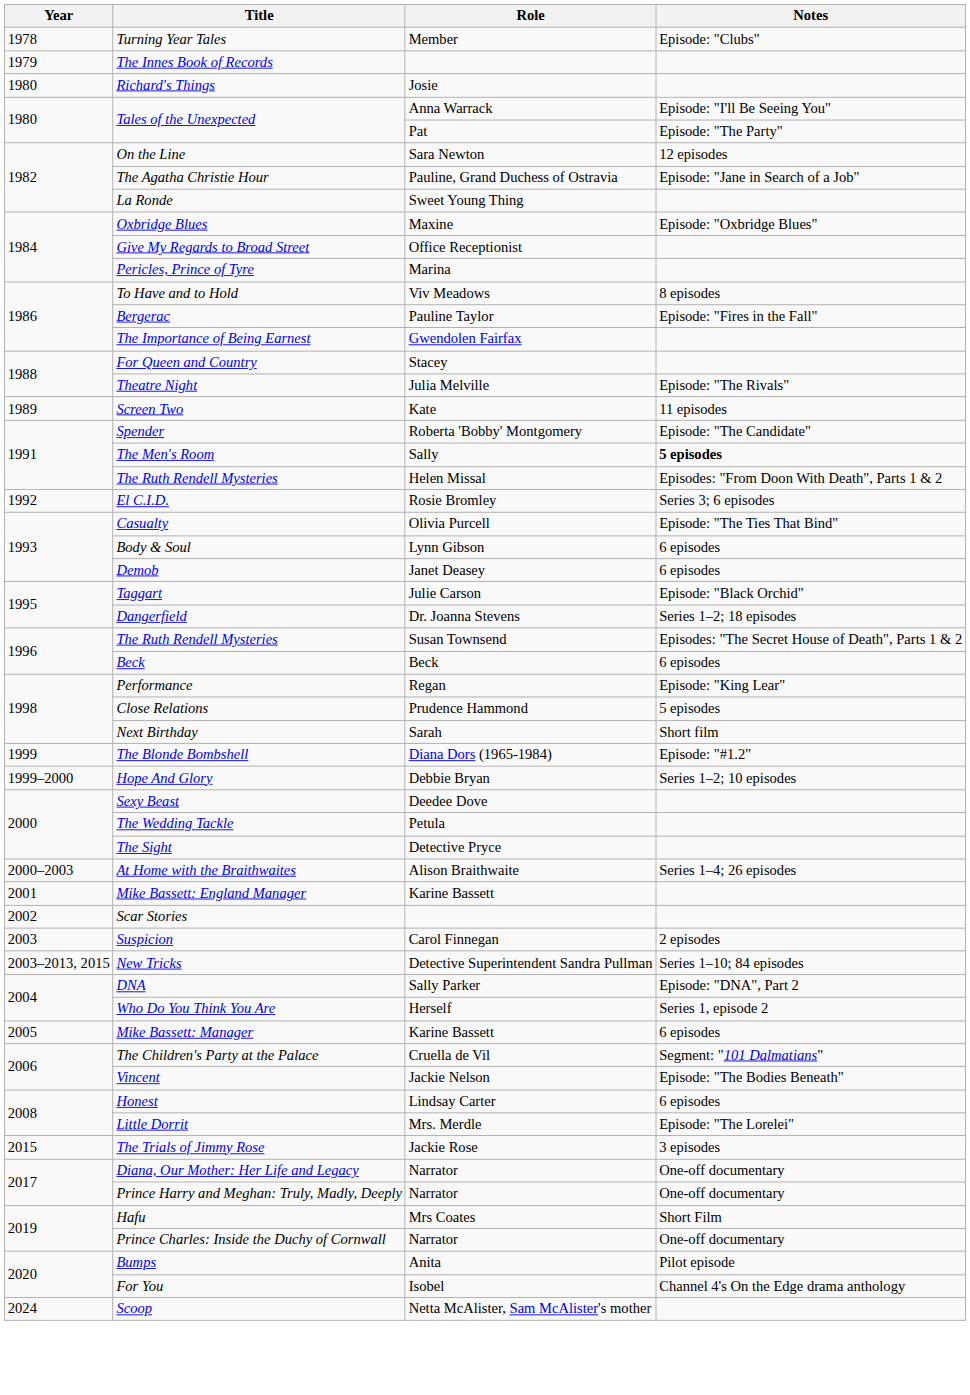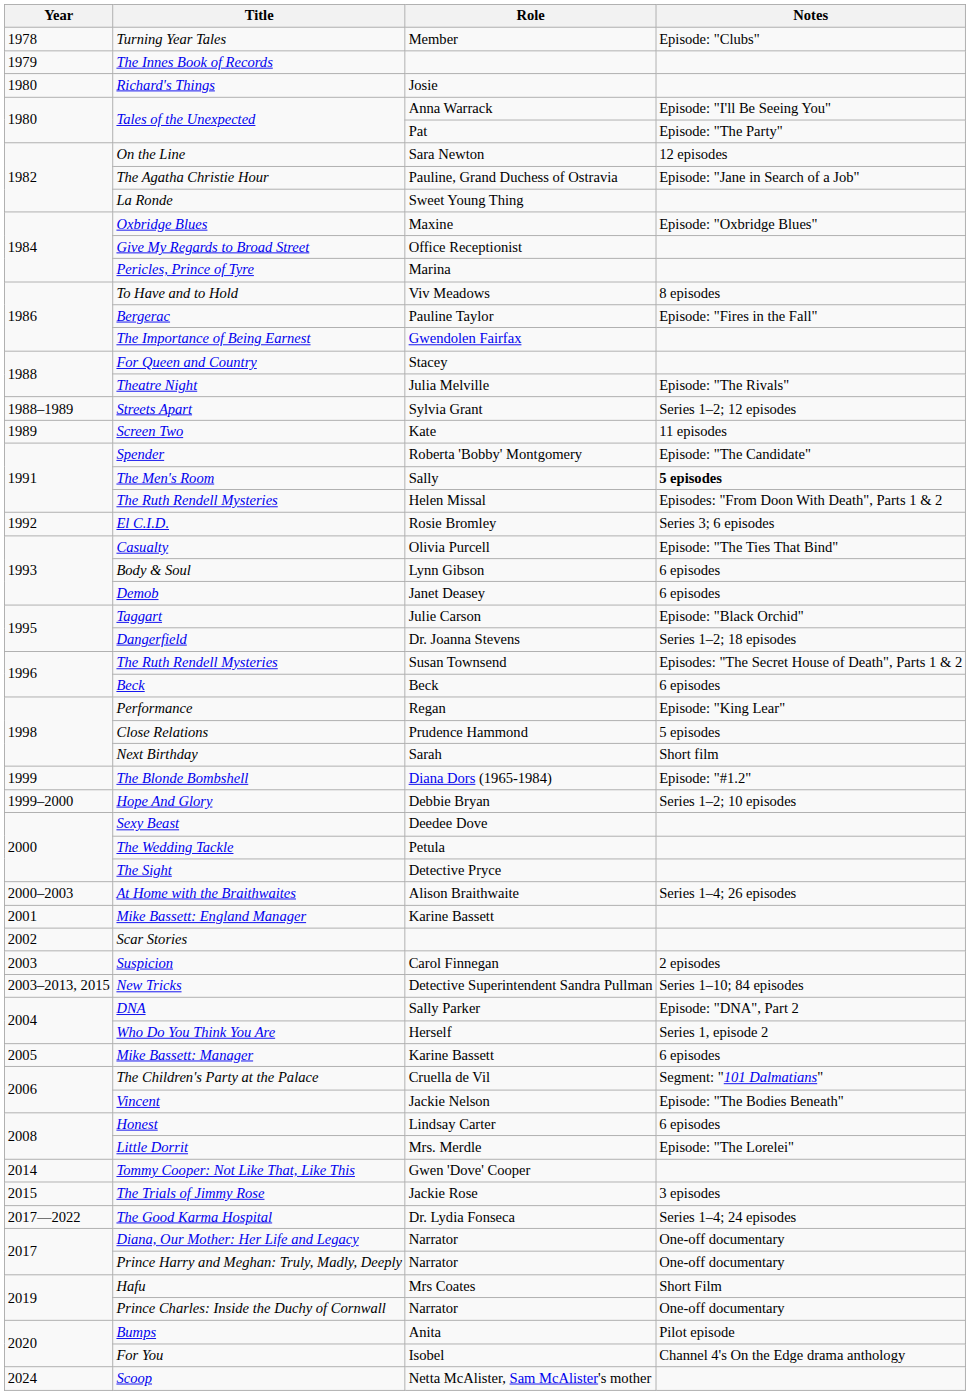+ row: 1988–1989 | Streets Apart | Sylvia Grant | Series 1–2; 12 episodes
+ row: 2014 | Tommy Cooper: Not Like That, Like This | Gwen 'Dove' Cooper
+ row: 2017—2022 | The Good Karma Hospital | Dr. Lydia Fonseca | Series 1–4; 24 episodes
